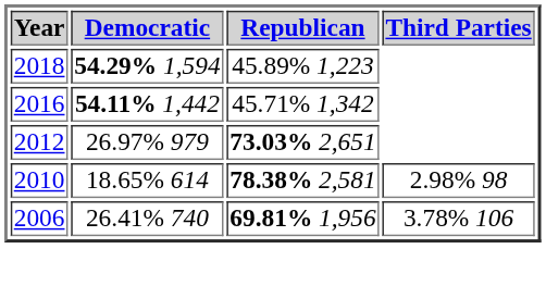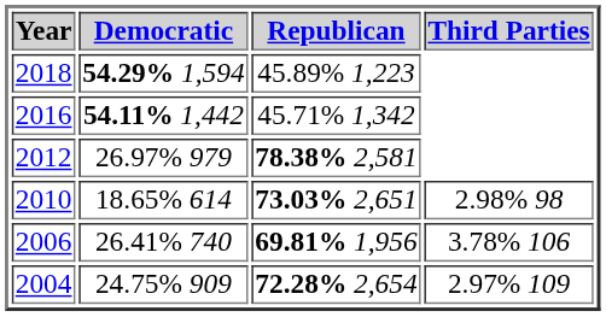2012 | Republican: 73.03% 2,651 -> 78.38% 2,581
2010 | Republican: 78.38% 2,581 -> 73.03% 2,651
+ row: 2004 | 24.75% 909 | 72.28% 2,654 | 2.97% 109
